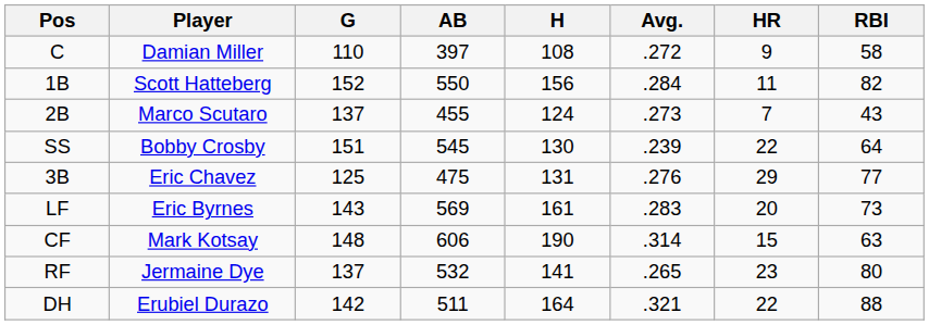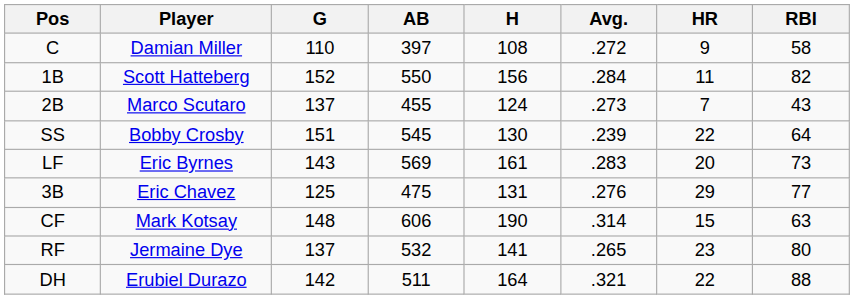rows swapped: 3B <-> LF
